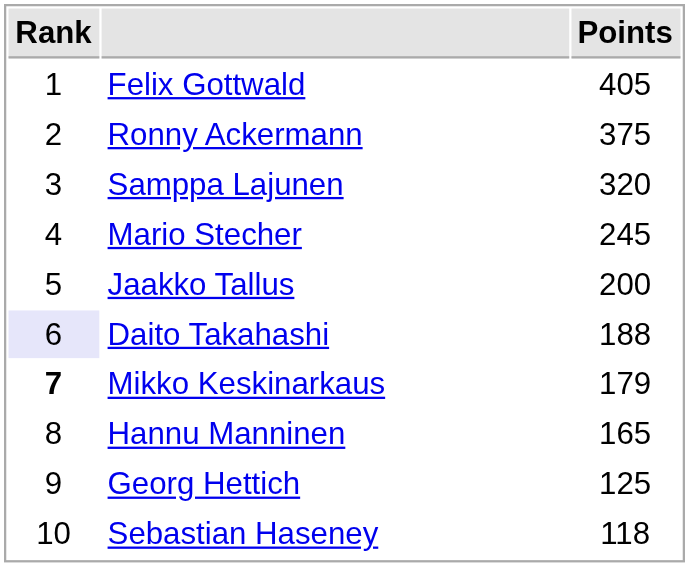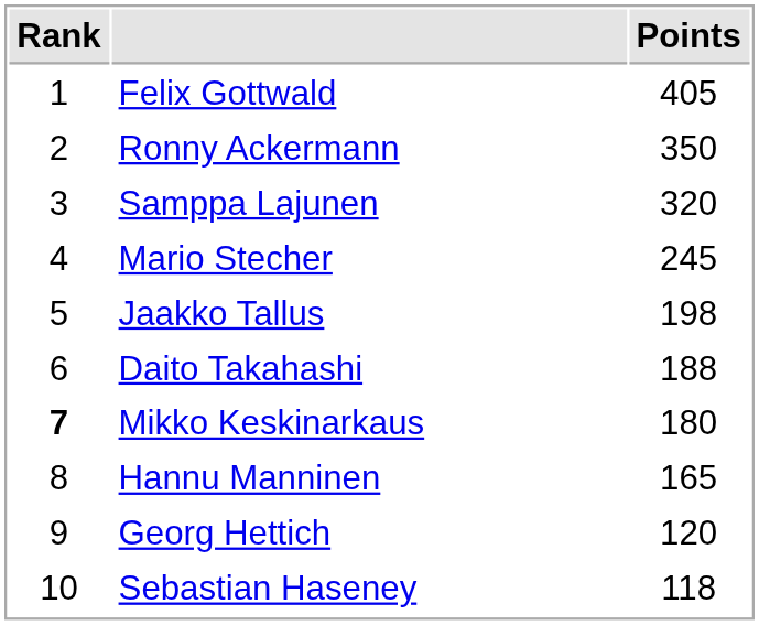Ronny Ackermann | Points: 375 -> 350
Jaakko Tallus | Points: 200 -> 198
Daito Takahashi | Rank: lavender background -> no background
Mikko Keskinarkaus | Points: 179 -> 180
Georg Hettich | Points: 125 -> 120
